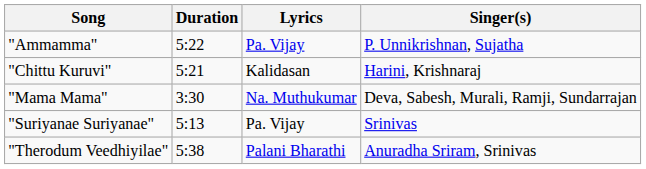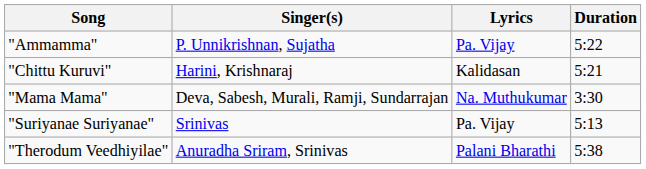columns swapped: Singer(s) <-> Duration
